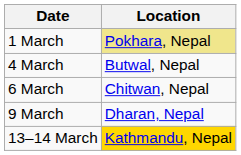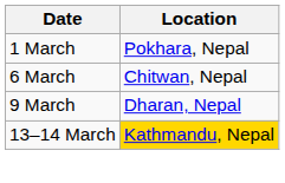1 March | Location: khaki background -> no background
- row: 4 March | Butwal, Nepal
